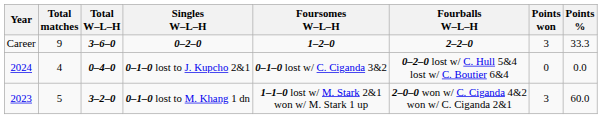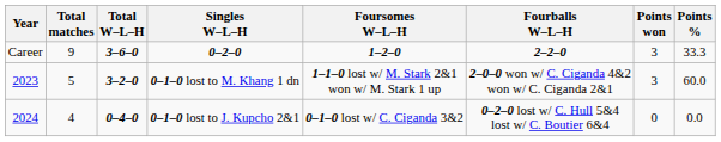rows swapped: 0–1–0 lost to M. Khang 1 dn <-> 0–1–0 lost to J. Kupcho 2&1
